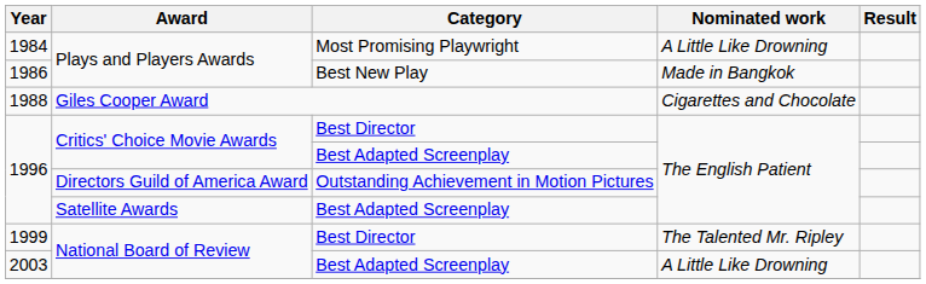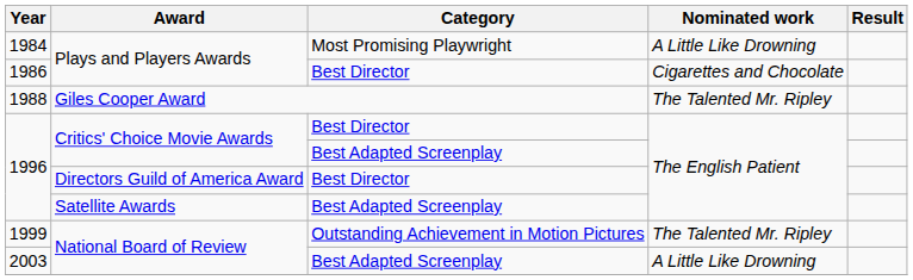1986 | Category: Best New Play -> Best Director
1986 | Nominated work: Made in Bangkok -> Cigarettes and Chocolate
1988 | Nominated work: Cigarettes and Chocolate -> The Talented Mr. Ripley
1996 / Directors Guild of America Award | Category: Outstanding Achievement in Motion Pictures -> Best Director
1999 | Category: Best Director -> Outstanding Achievement in Motion Pictures
